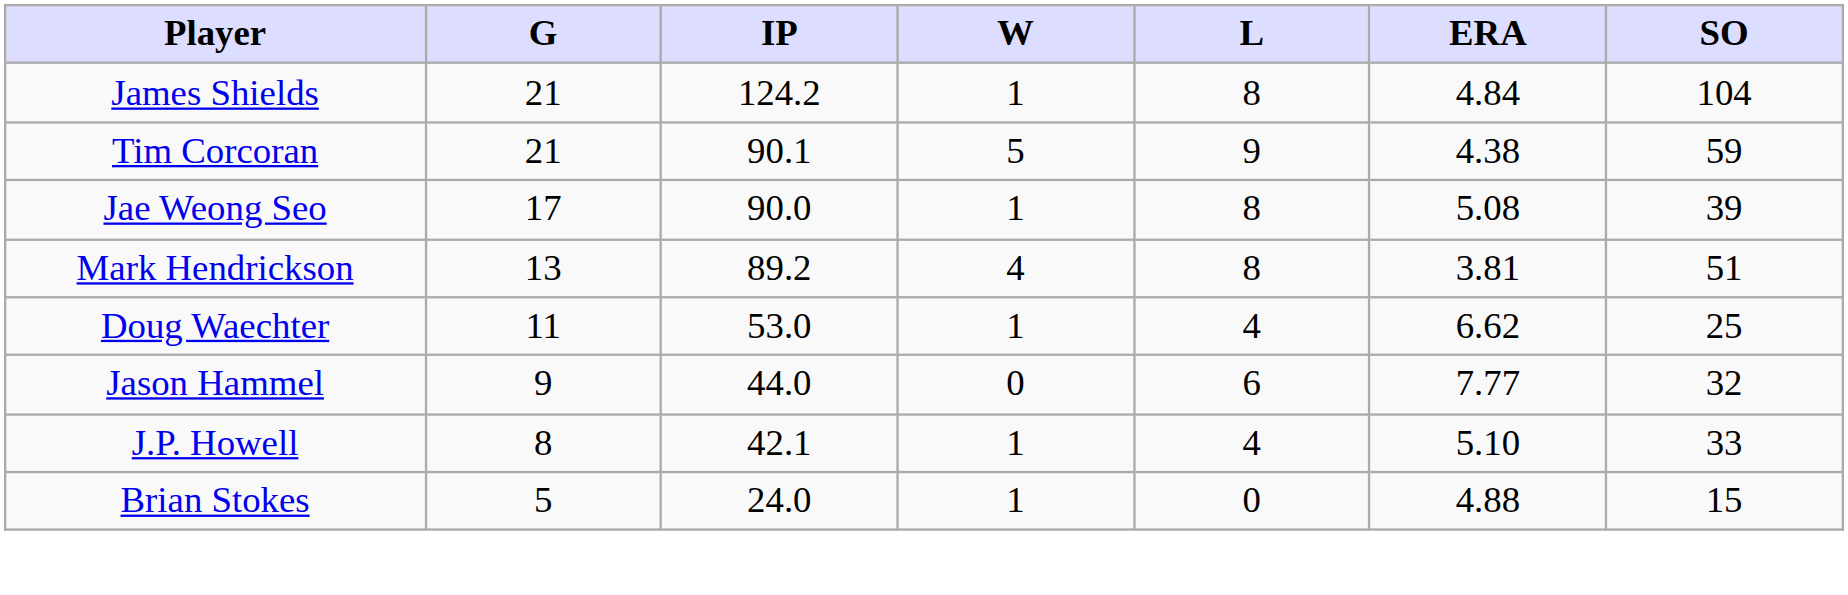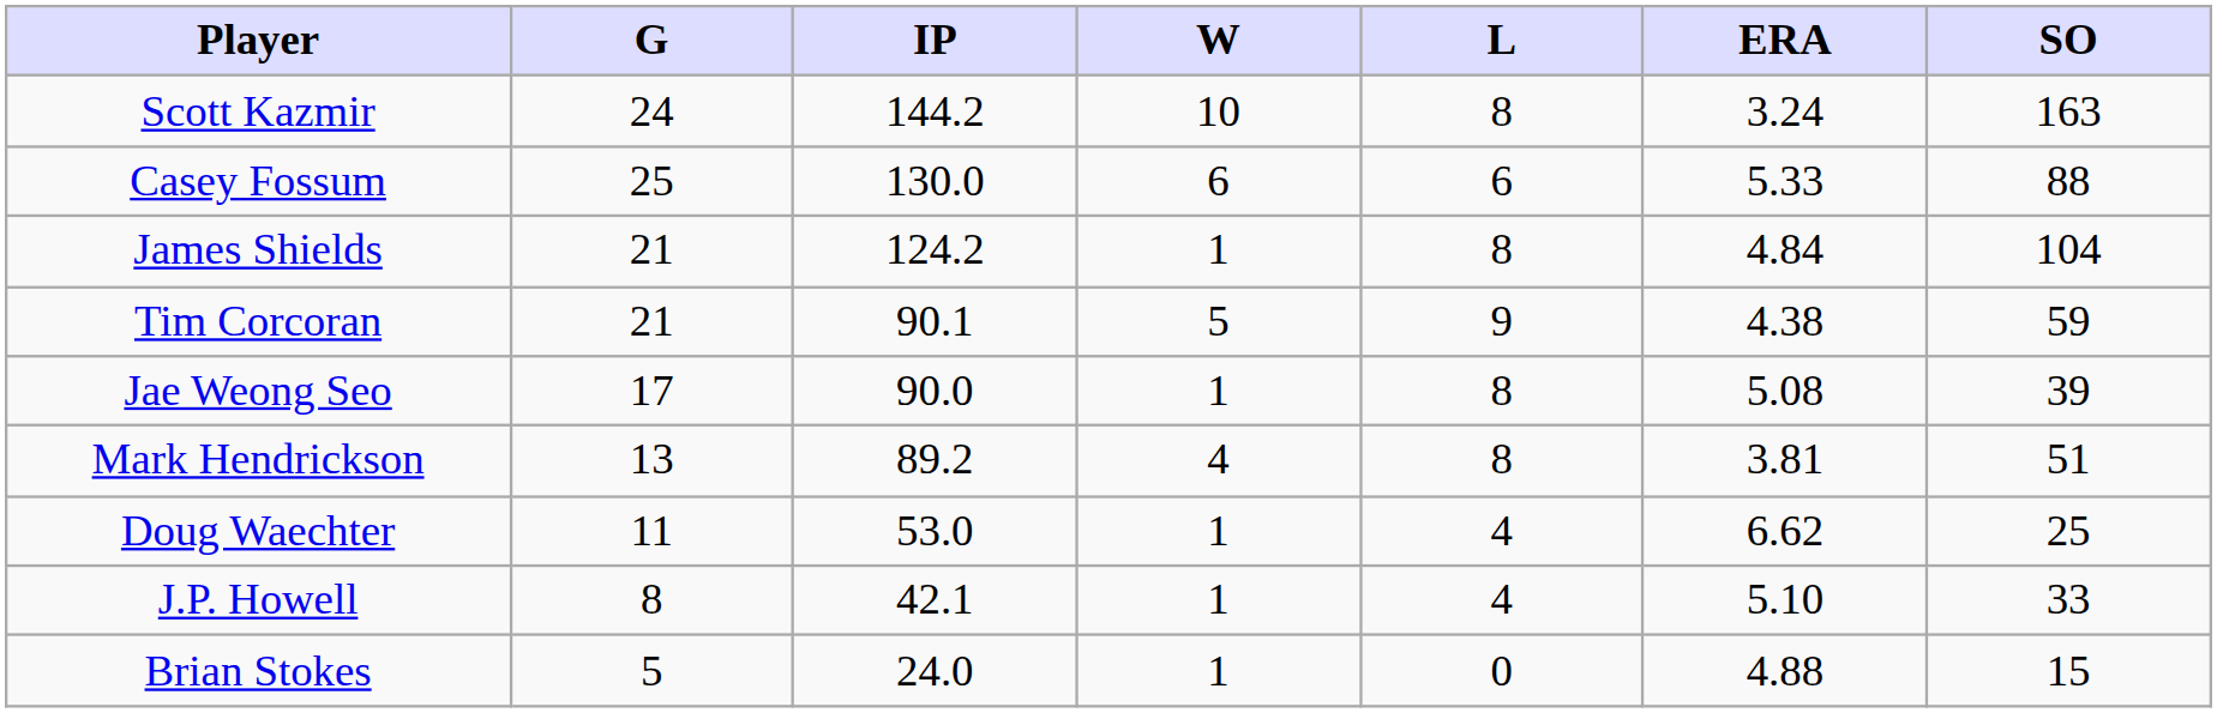+ row: Scott Kazmir | 24 | 144.2 | 10 | 8 | 3.24 | 163
+ row: Casey Fossum | 25 | 130.0 | 6 | 6 | 5.33 | 88
- row: Jason Hammel | 9 | 44.0 | 0 | 6 | 7.77 | 32
